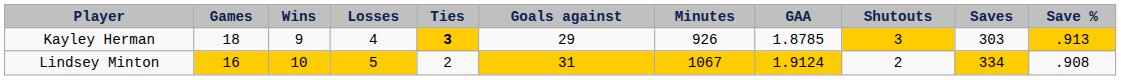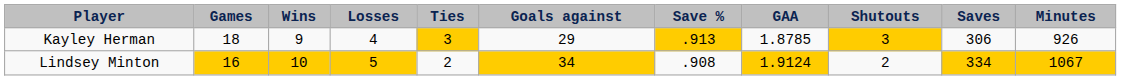columns swapped: Minutes <-> Save %
Kayley Herman | Ties: bold -> normal
Kayley Herman | Saves: 303 -> 306
Lindsey Minton | Goals against: 31 -> 34
